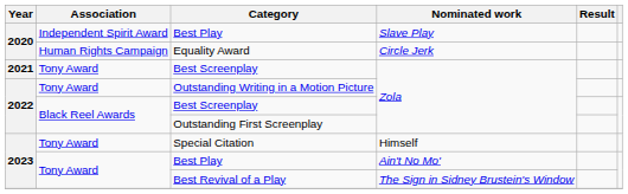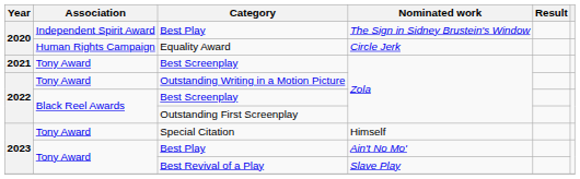2020 / Best Play | Nominated work: Slave Play -> The Sign in Sidney Brustein's Window
Best Revival of a Play | Nominated work: The Sign in Sidney Brustein's Window -> Slave Play
